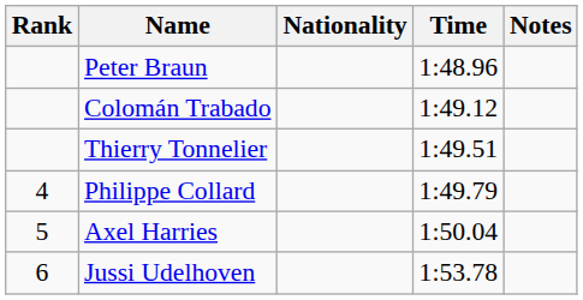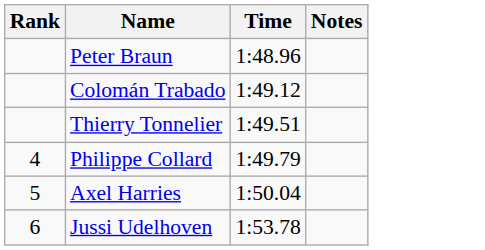- column: Nationality
